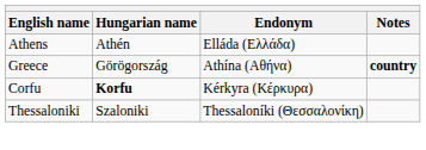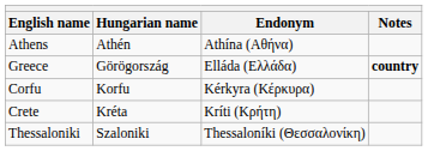Athens | Endonym: Elláda (Ελλάδα) -> Athína (Αθήνα)
Greece | Endonym: Athína (Αθήνα) -> Elláda (Ελλάδα)
Corfu | Hungarian name: bold -> normal
+ row: Crete | Kréta | Kríti (Κρήτη)
